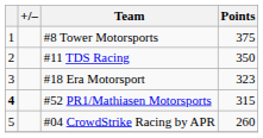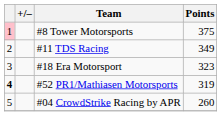#8 Tower Motorsports | column 1: no background -> pink background
#11 TDS Racing | Points: 350 -> 349
#52 PR1/Mathiasen Motorsports | Points: 315 -> 319
